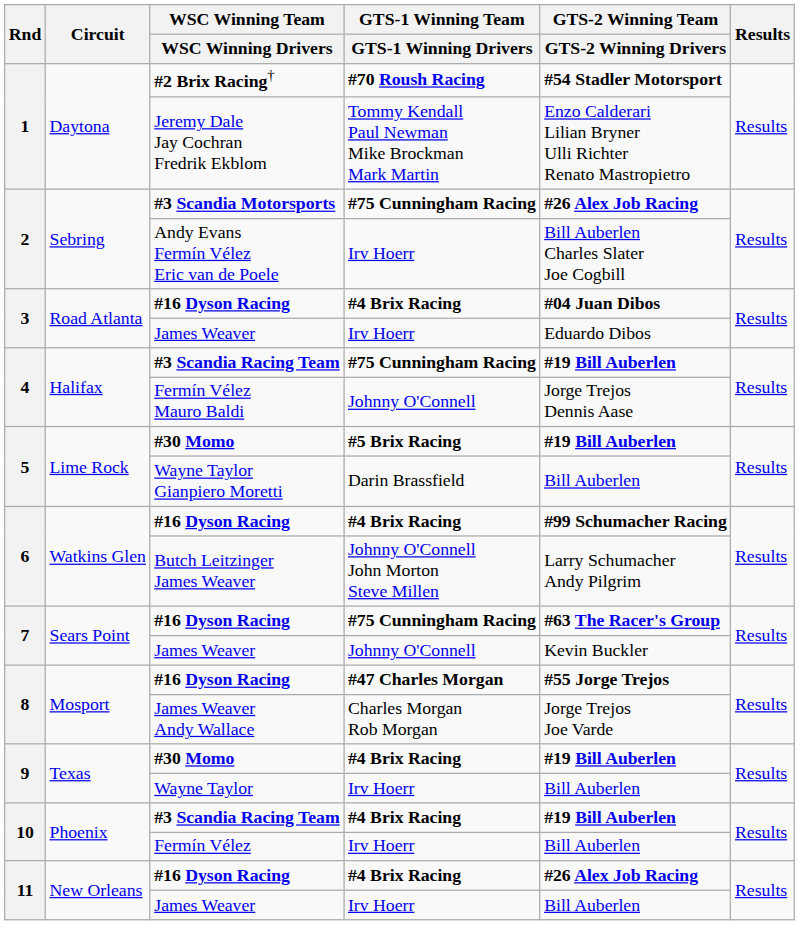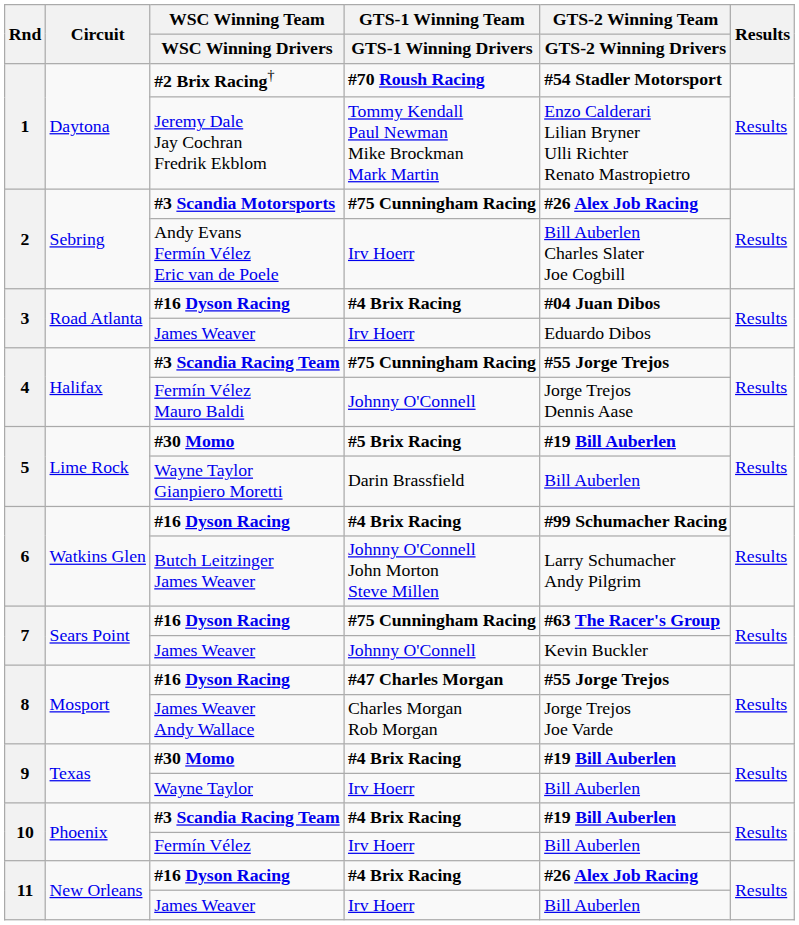4 / #3 Scandia Racing Team | GTS-2 Winning Team / GTS-2 Winning Drivers: #19 Bill Auberlen -> #55 Jorge Trejos
